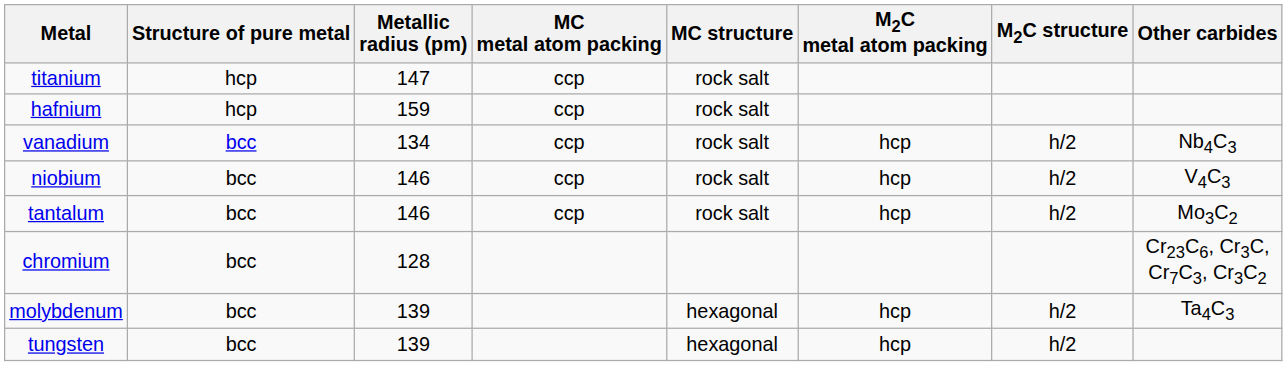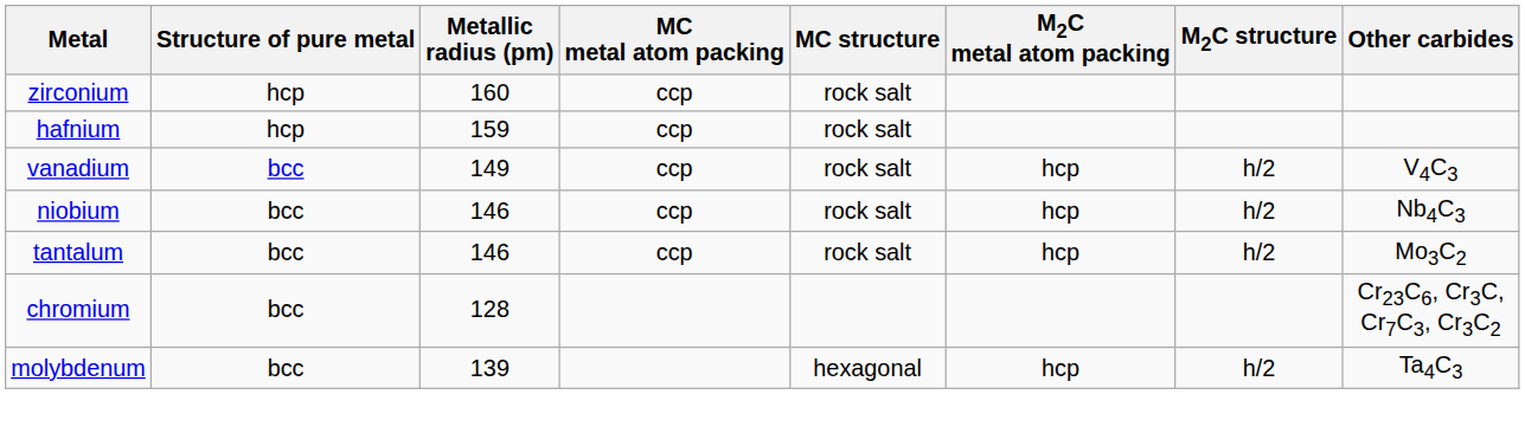- row: titanium | hcp | 147 | ccp | rock salt
+ row: zirconium | hcp | 160 | ccp | rock salt
vanadium | Metallic radius (pm): 134 -> 149
vanadium | Other carbides: Nb4C3 -> V4C3
niobium | Other carbides: V4C3 -> Nb4C3
- row: tungsten | bcc | 139 | hexagonal | hcp | h/2
